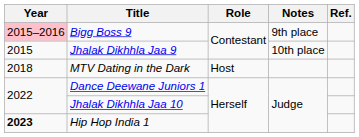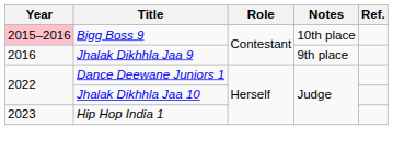Bigg Boss 9 | Notes: 9th place -> 10th place
Jhalak Dikhhla Jaa 9 | Year: 2015 -> 2016
Jhalak Dikhhla Jaa 9 | Notes: 10th place -> 9th place
- row: 2018 | MTV Dating in the Dark | Host
Hip Hop India 1 | Year: bold -> normal
